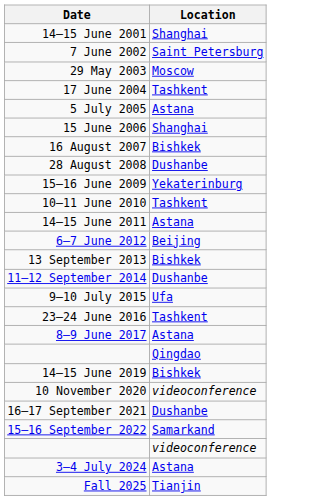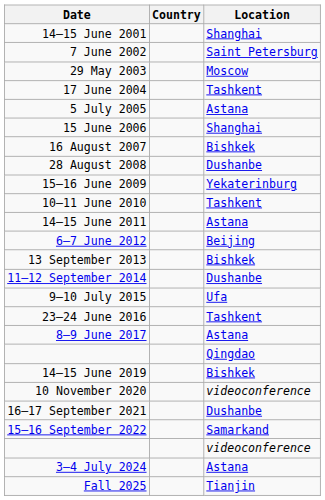+ column: Country
